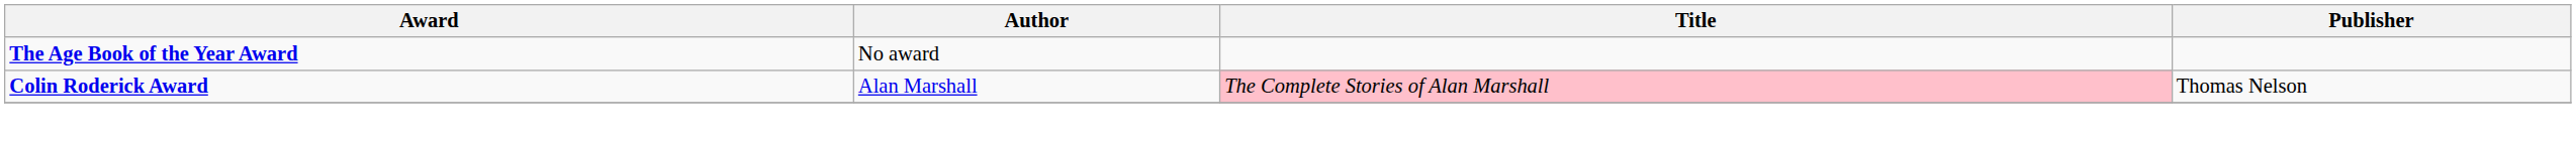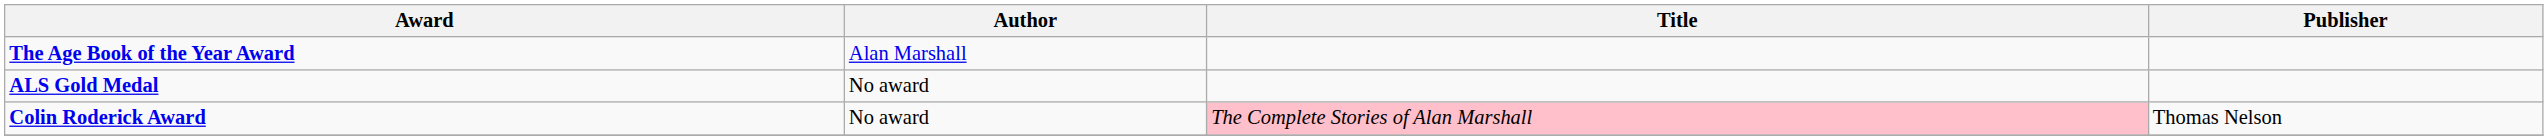The Age Book of the Year Award | Author: No award -> Alan Marshall
+ row: ALS Gold Medal | No award
Colin Roderick Award | Author: Alan Marshall -> No award
